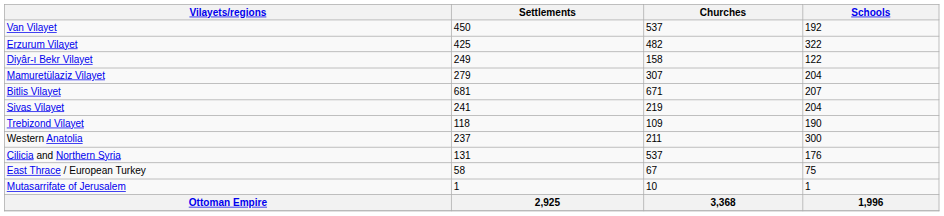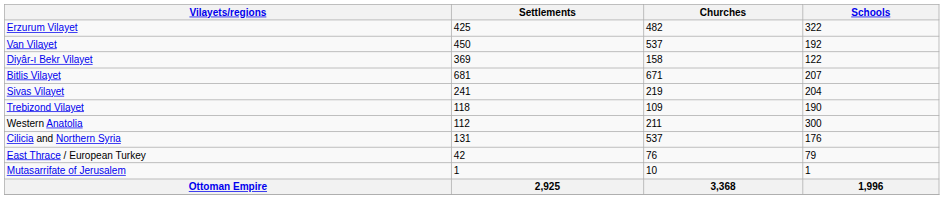rows swapped: Erzurum Vilayet <-> Van Vilayet
Diyâr-ı Bekr Vilayet | Settlements: 249 -> 369
- row: Mamuretülaziz Vilayet | 279 | 307 | 204
Western Anatolia | Settlements: 237 -> 112
East Thrace / European Turkey | Settlements: 58 -> 42
East Thrace / European Turkey | Churches: 67 -> 76
East Thrace / European Turkey | Schools: 75 -> 79
